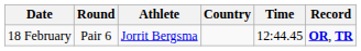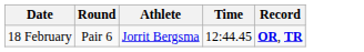- column: Country
